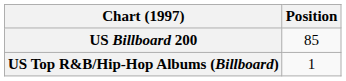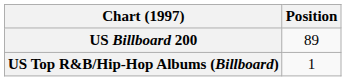US Billboard 200 | Position: 85 -> 89
